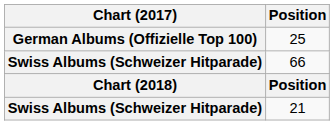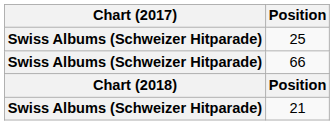25 | Chart (2017): German Albums (Offizielle Top 100) -> Swiss Albums (Schweizer Hitparade)
